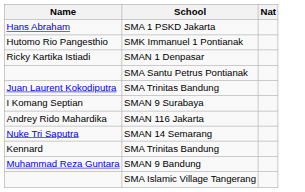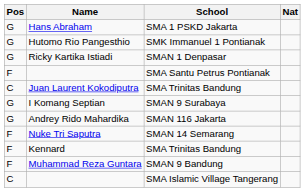+ column: Pos | G | G | G | F | C | G | G | F | F | F | C
